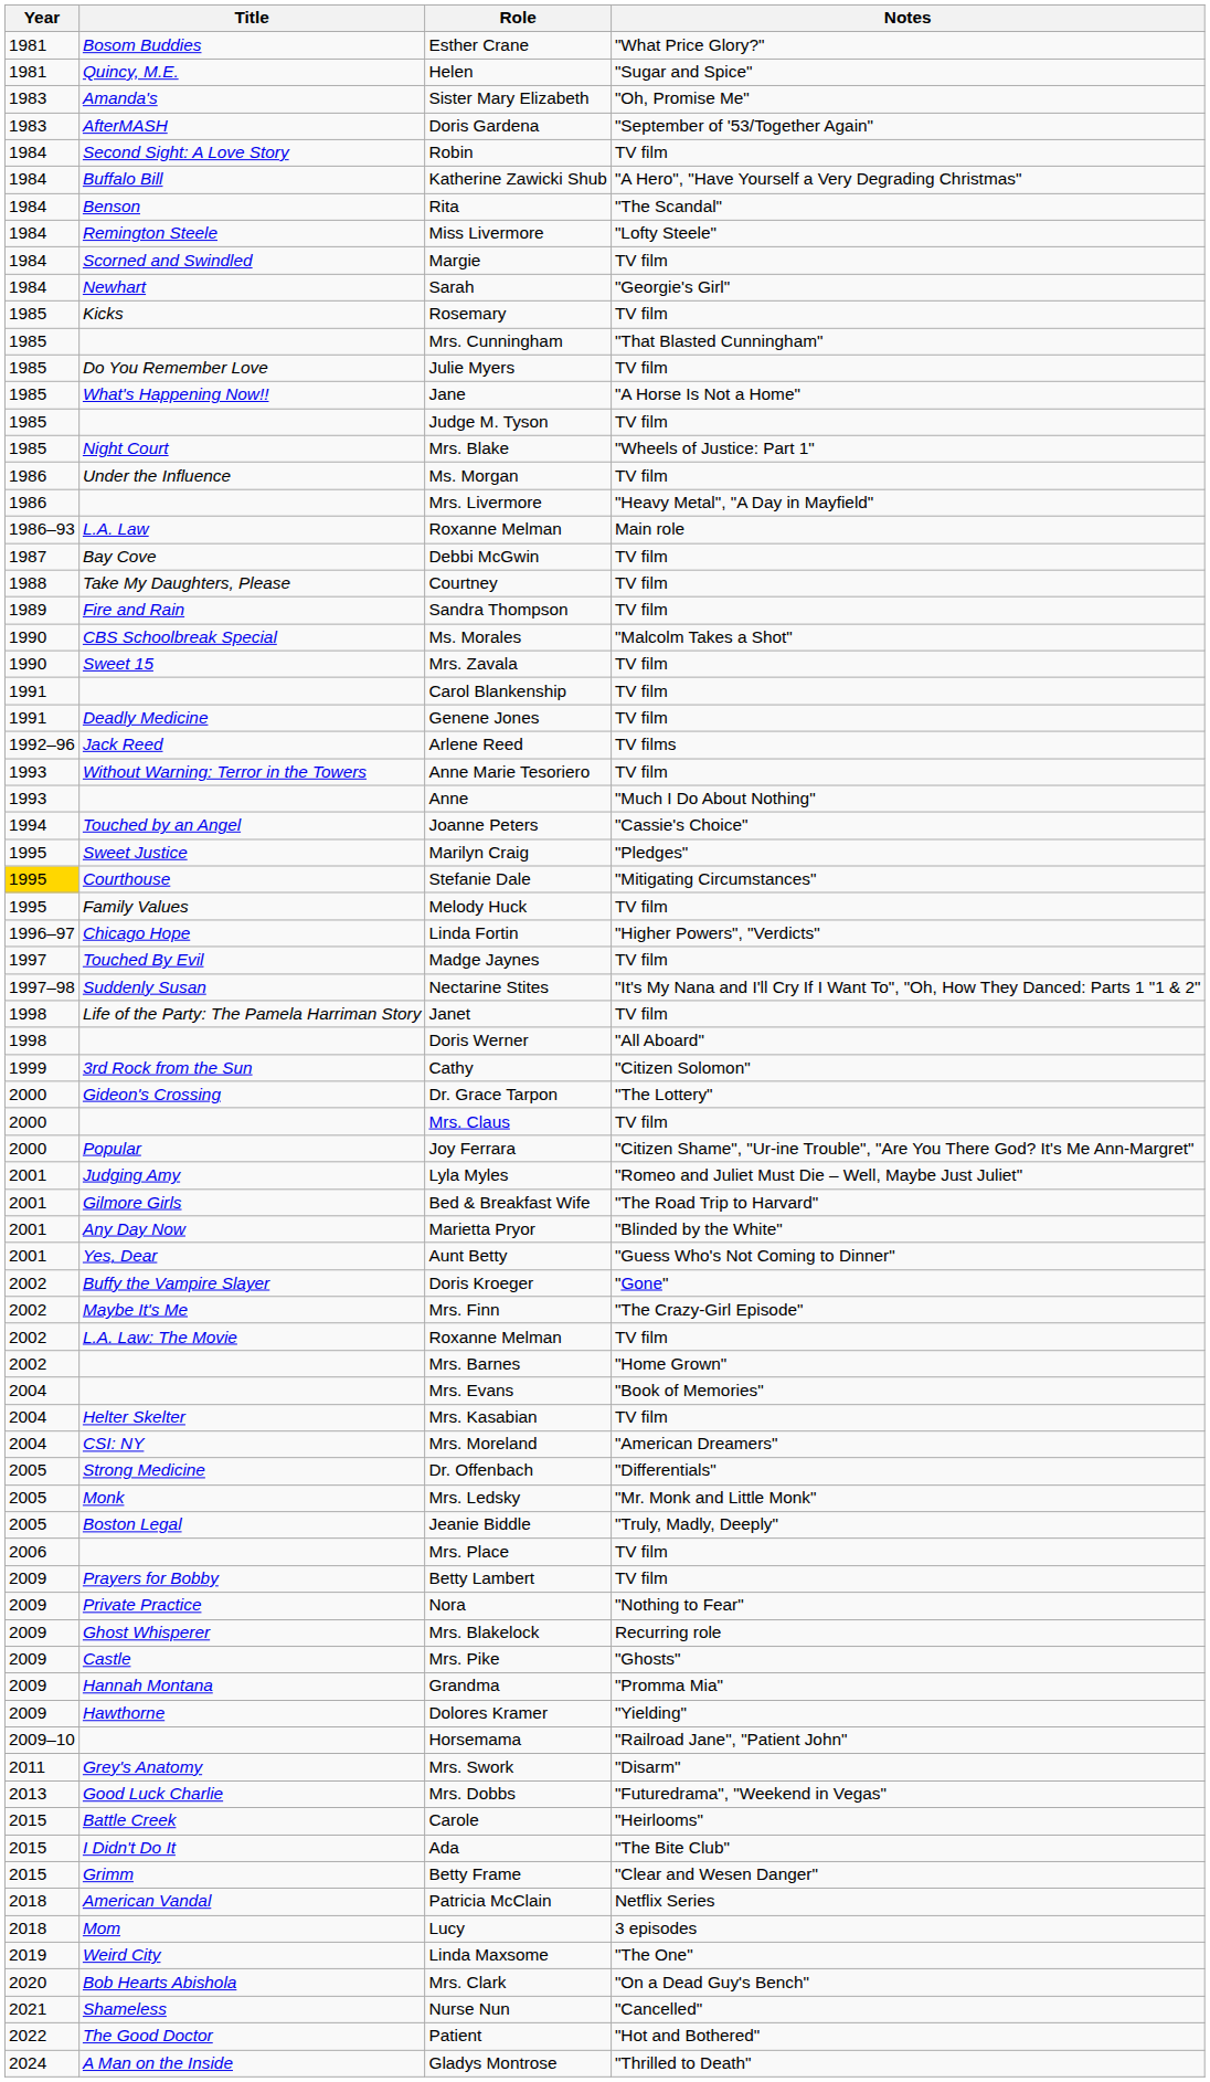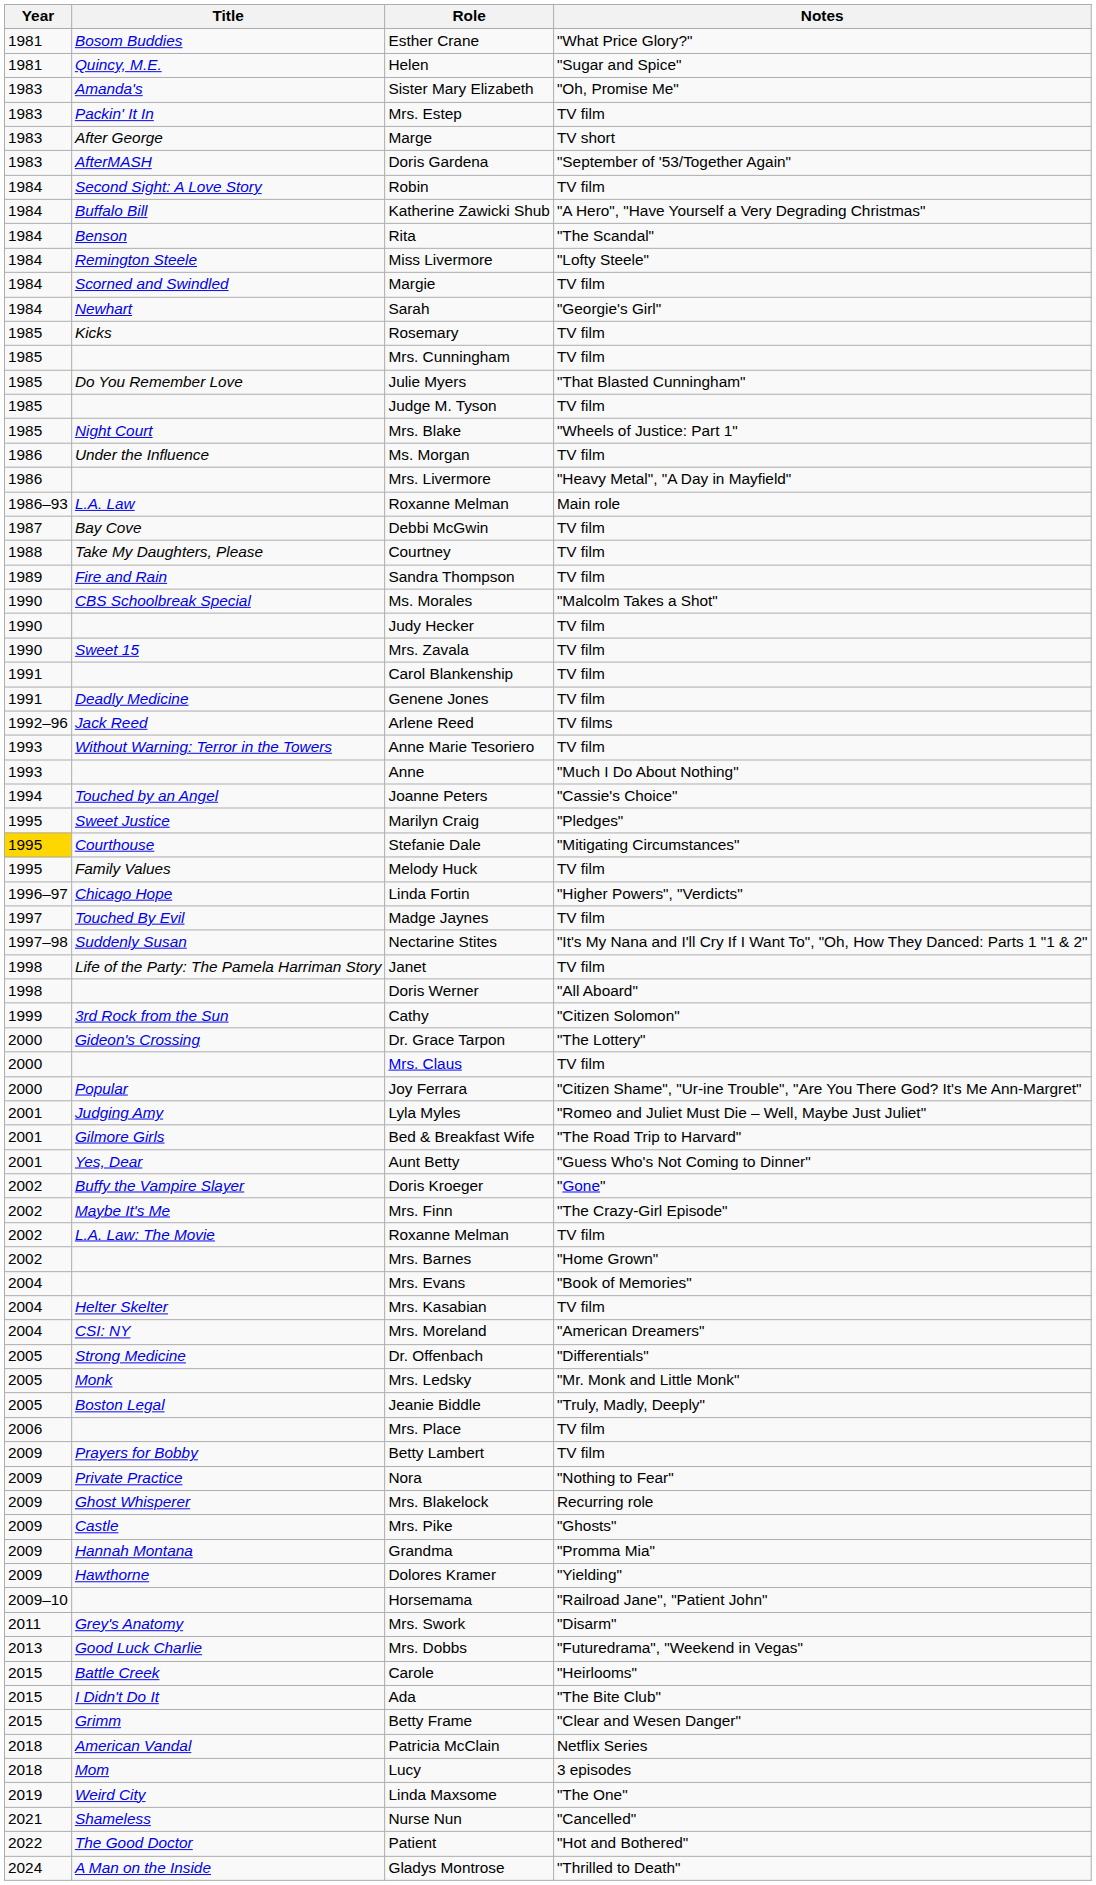+ row: 1983 | Packin' It In | Mrs. Estep | TV film
+ row: 1983 | After George | Marge | TV short
Mrs. Cunningham | Notes: "That Blasted Cunningham" -> TV film
Julie Myers | Notes: TV film -> "That Blasted Cunningham"
- row: 1985 | What's Happening Now!! | Jane | "A Horse Is Not a Home"
+ row: 1990 | Judy Hecker | TV film
- row: 2001 | Any Day Now | Marietta Pryor | "Blinded by the White"
- row: 2020 | Bob Hearts Abishola | Mrs. Clark | "On a Dead Guy's Bench"
